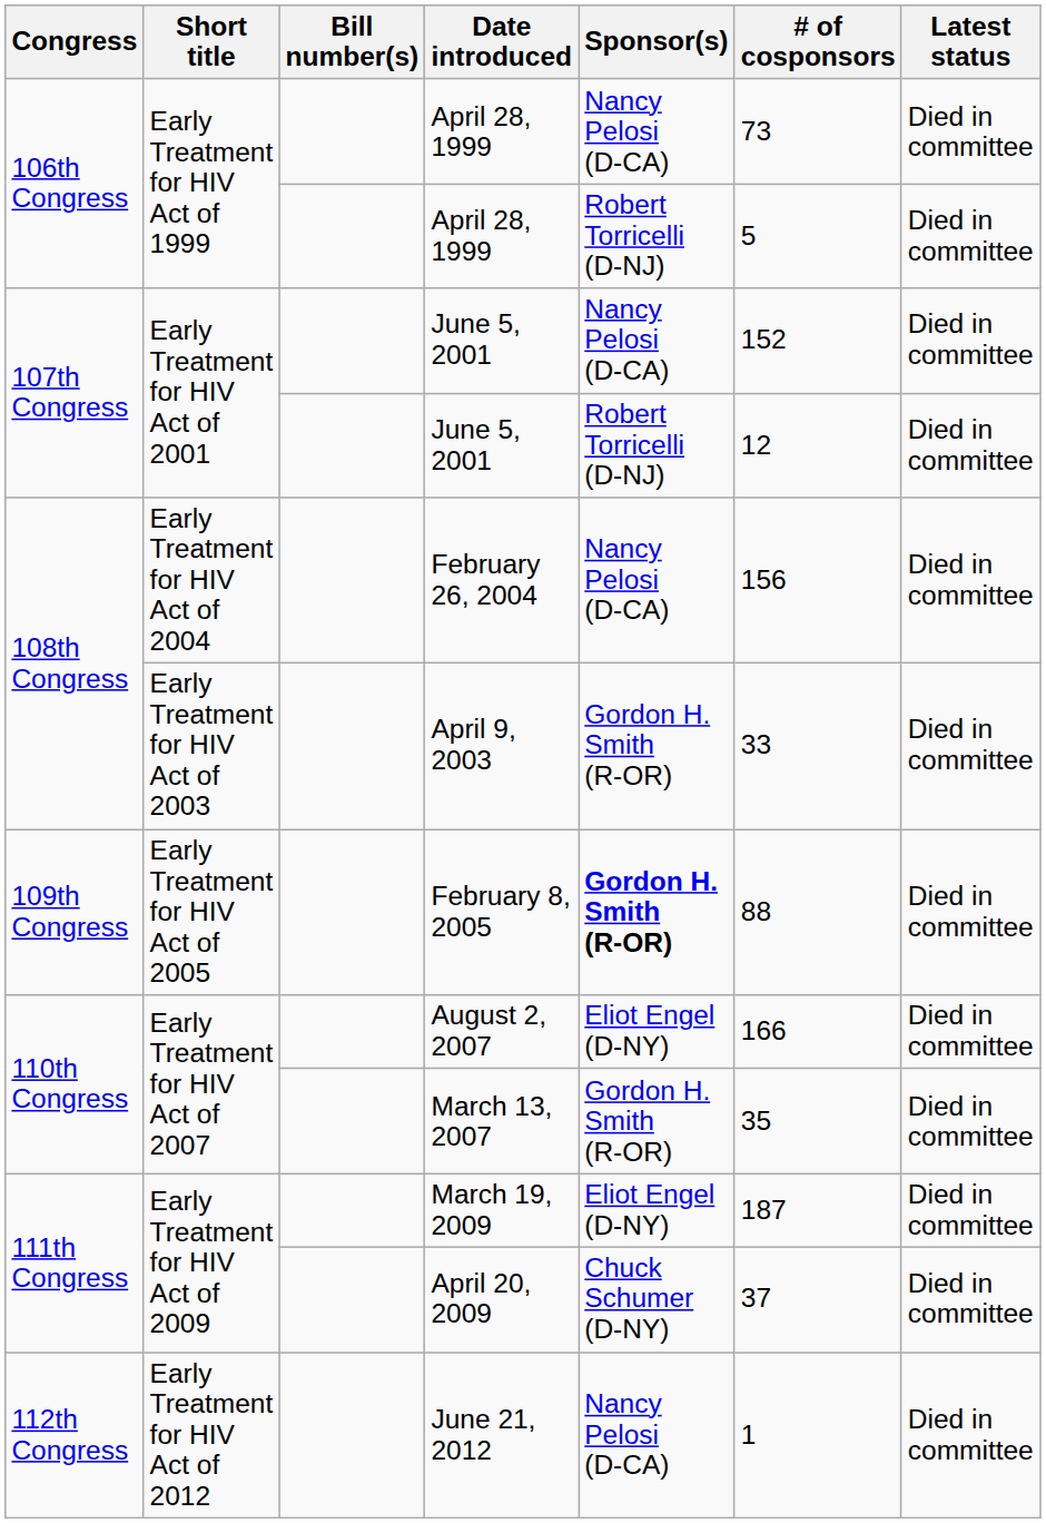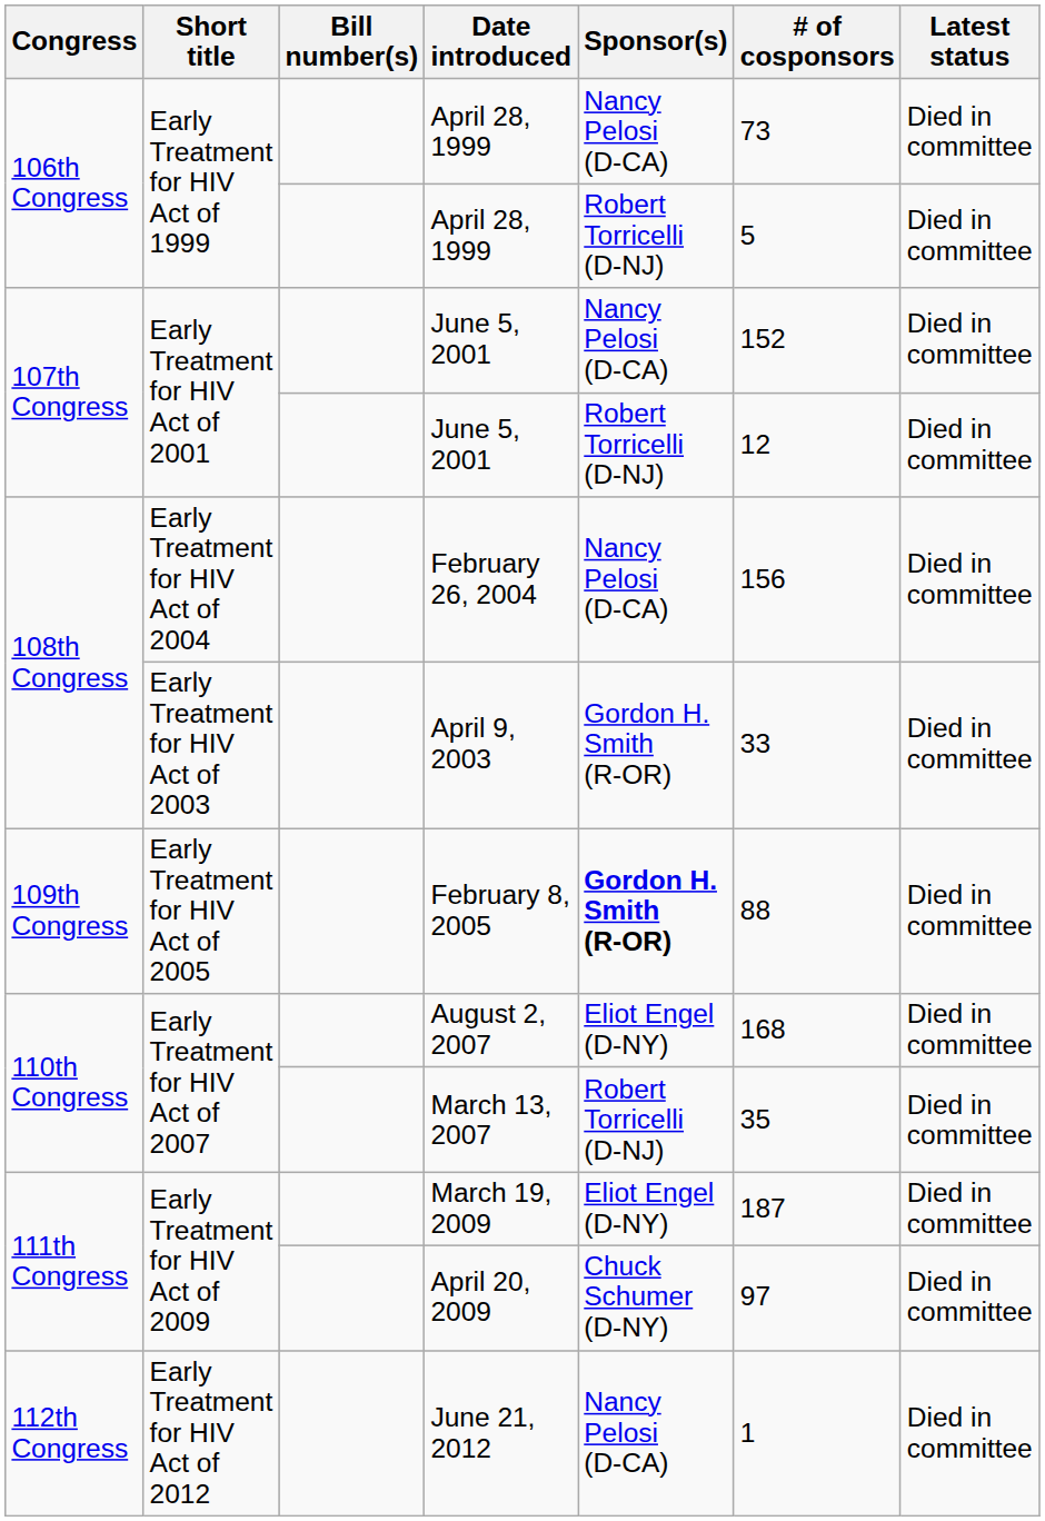August 2, 2007 | # of cosponsors: 166 -> 168
March 13, 2007 | Sponsor(s): Gordon H. Smith (R-OR) -> Robert Torricelli (D-NJ)
April 20, 2009 | # of cosponsors: 37 -> 97
